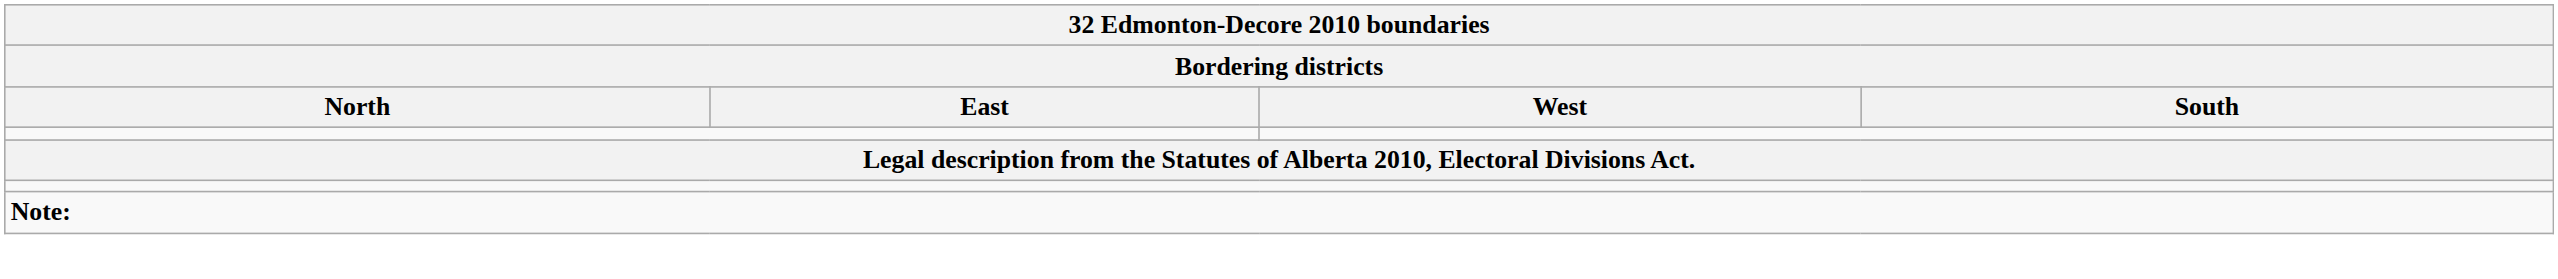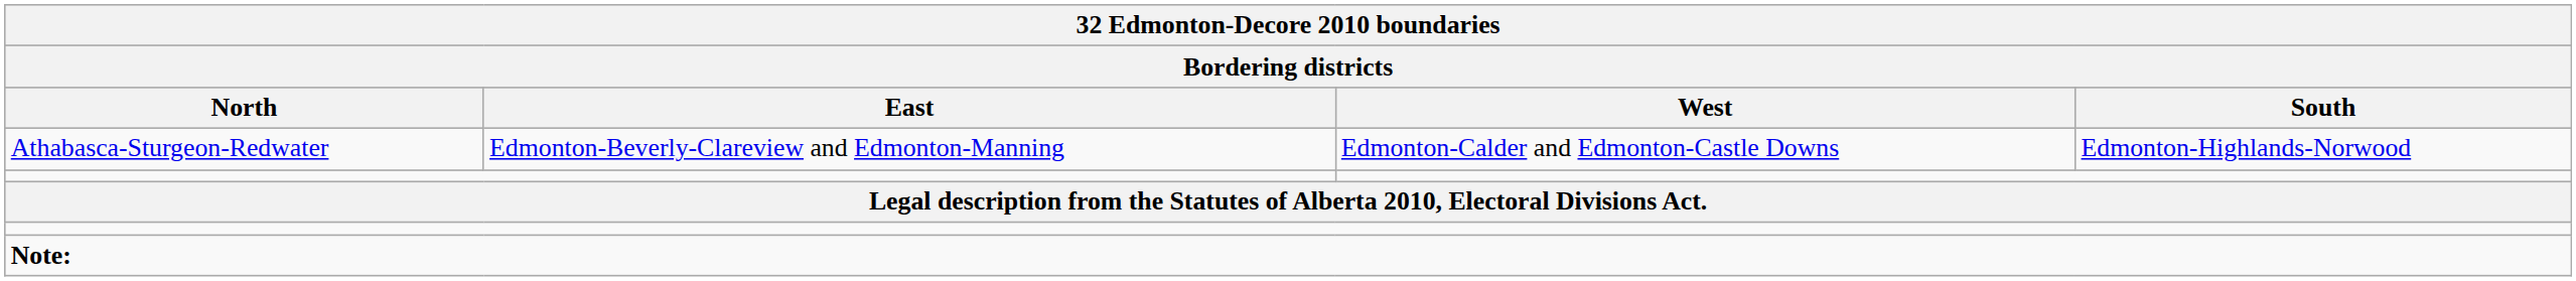+ row: Athabasca-Sturgeon-Redwater | Edmonton-Beverly-Clareview and Edmonton-Manning | Edmonton-Calder and Edmonton-Castle Downs | Edmonton-Highlands-Norwood
